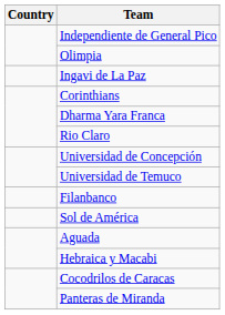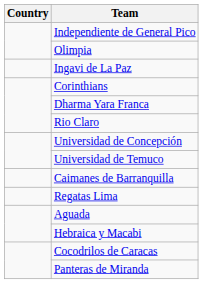+ row: Caimanes de Barranquilla
- row: Filanbanco
- row: Sol de América
+ row: Regatas Lima
